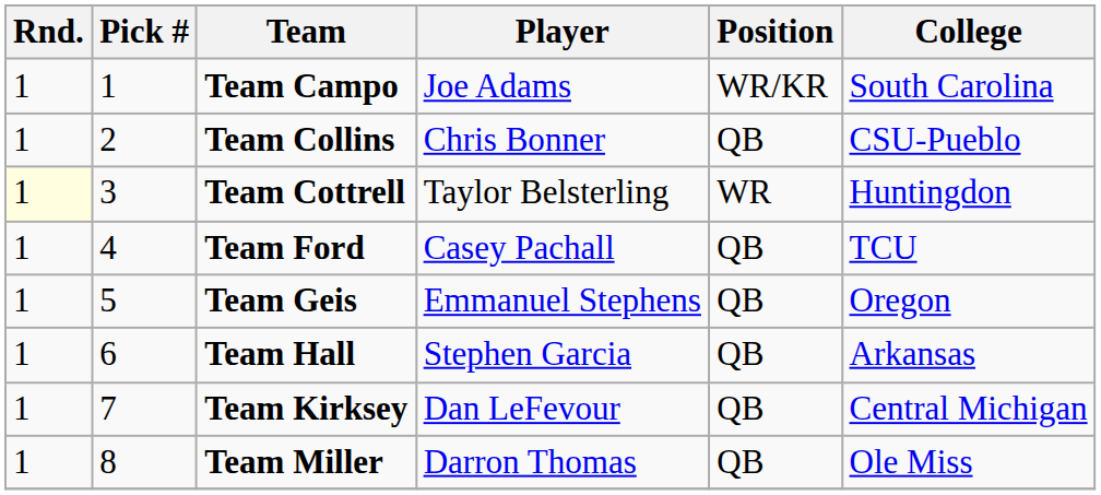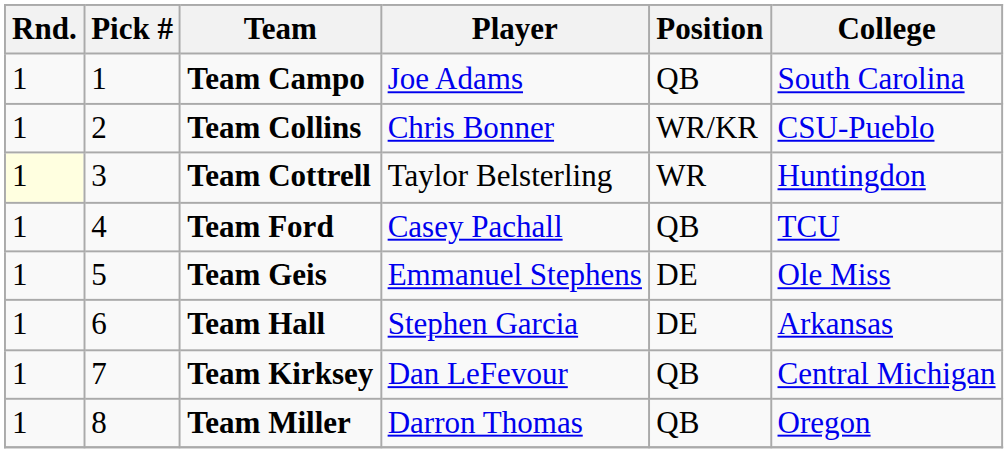Team Campo | Position: WR/KR -> QB
Team Collins | Position: QB -> WR/KR
Team Geis | Position: QB -> DE
Team Geis | College: Oregon -> Ole Miss
Team Hall | Position: QB -> DE
Team Miller | College: Ole Miss -> Oregon
